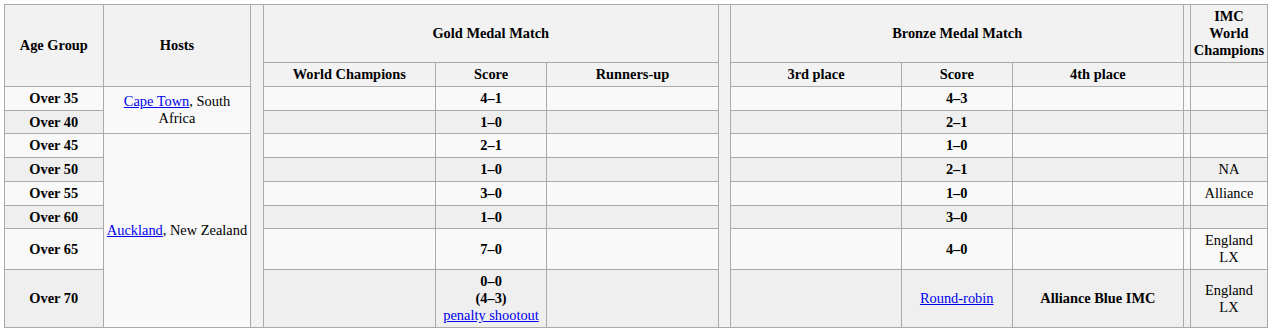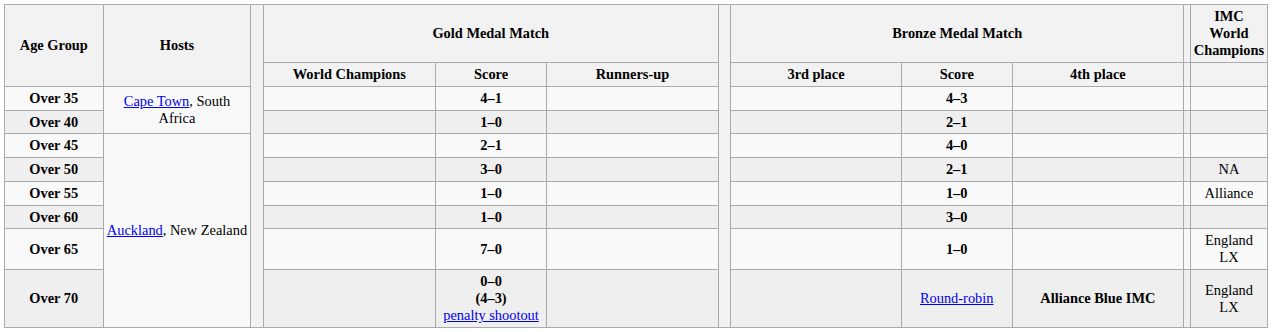Over 45 | Bronze Medal Match / Score: 1–0 -> 4–0
Over 50 | Gold Medal Match / Score: 1–0 -> 3–0
Over 55 | Gold Medal Match / Score: 3–0 -> 1–0
Over 65 | Bronze Medal Match / Score: 4–0 -> 1–0
